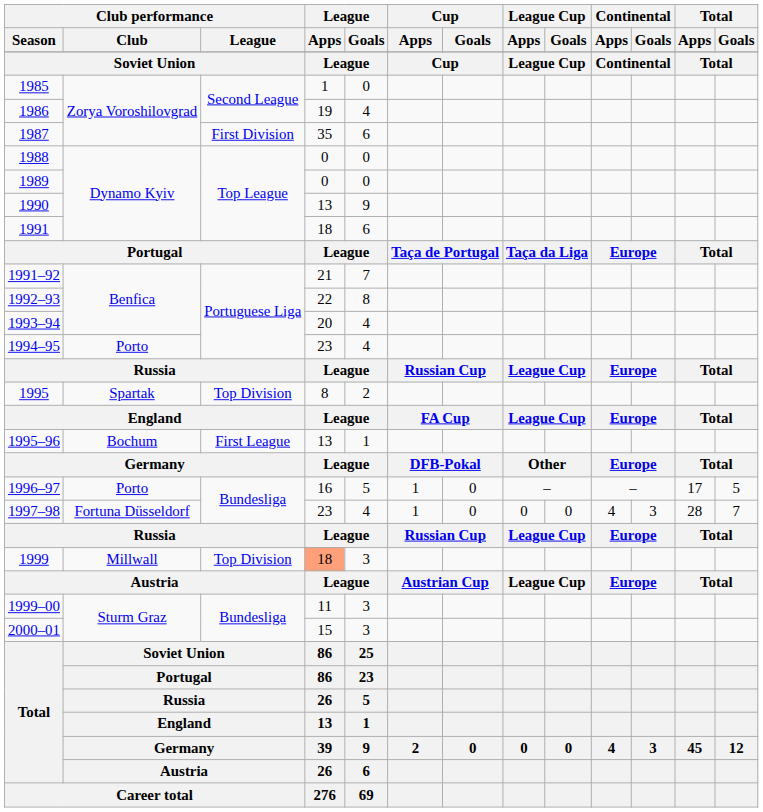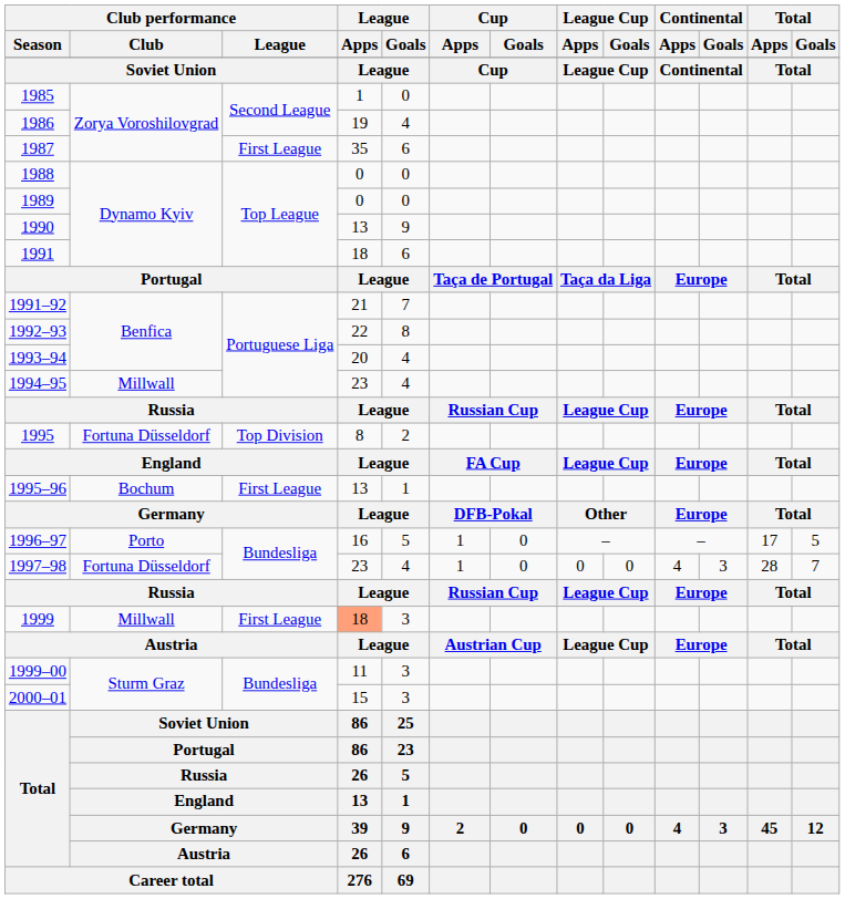1987 | Club performance / League: First Division -> First League
1994–95 | Club performance / Club: Porto -> Millwall
1995 | Club performance / Club: Spartak -> Fortuna Düsseldorf
1999 | Club performance / League: Top Division -> First League
